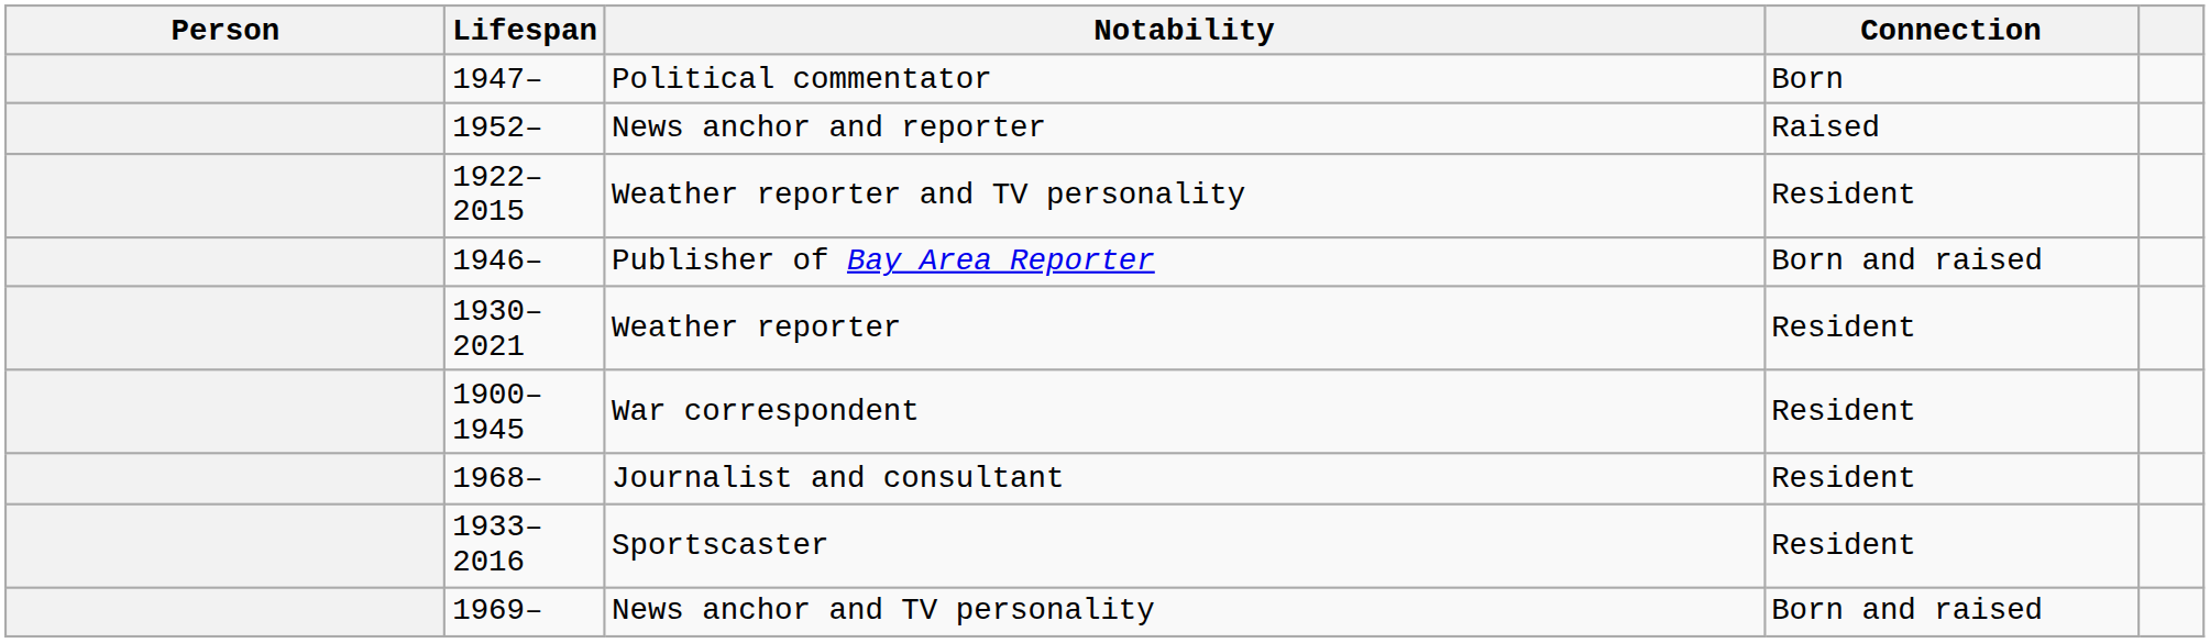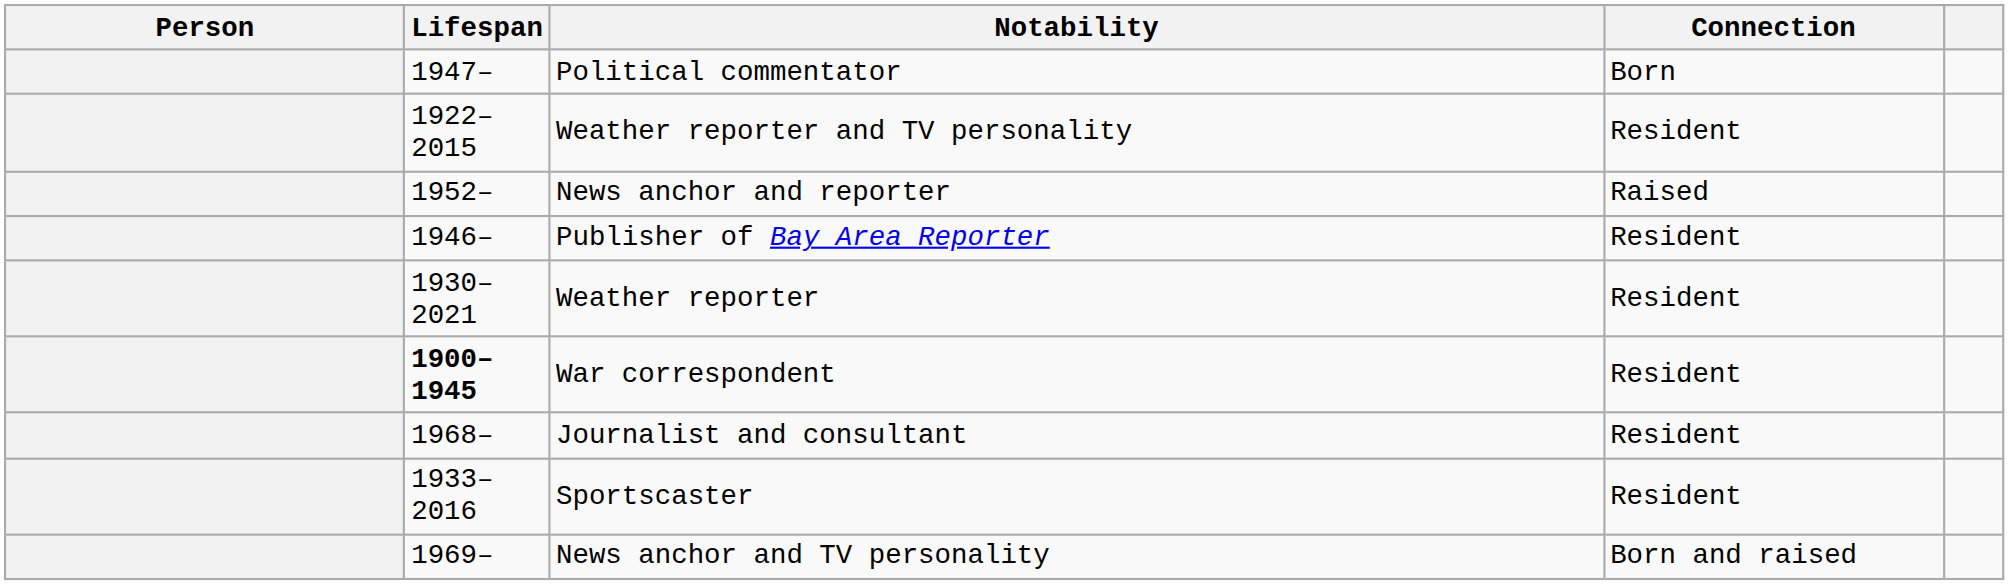rows swapped: News anchor and reporter <-> Weather reporter and TV personality
Publisher of Bay Area Reporter | Connection: Born and raised -> Resident
War correspondent | Lifespan: normal -> bold
